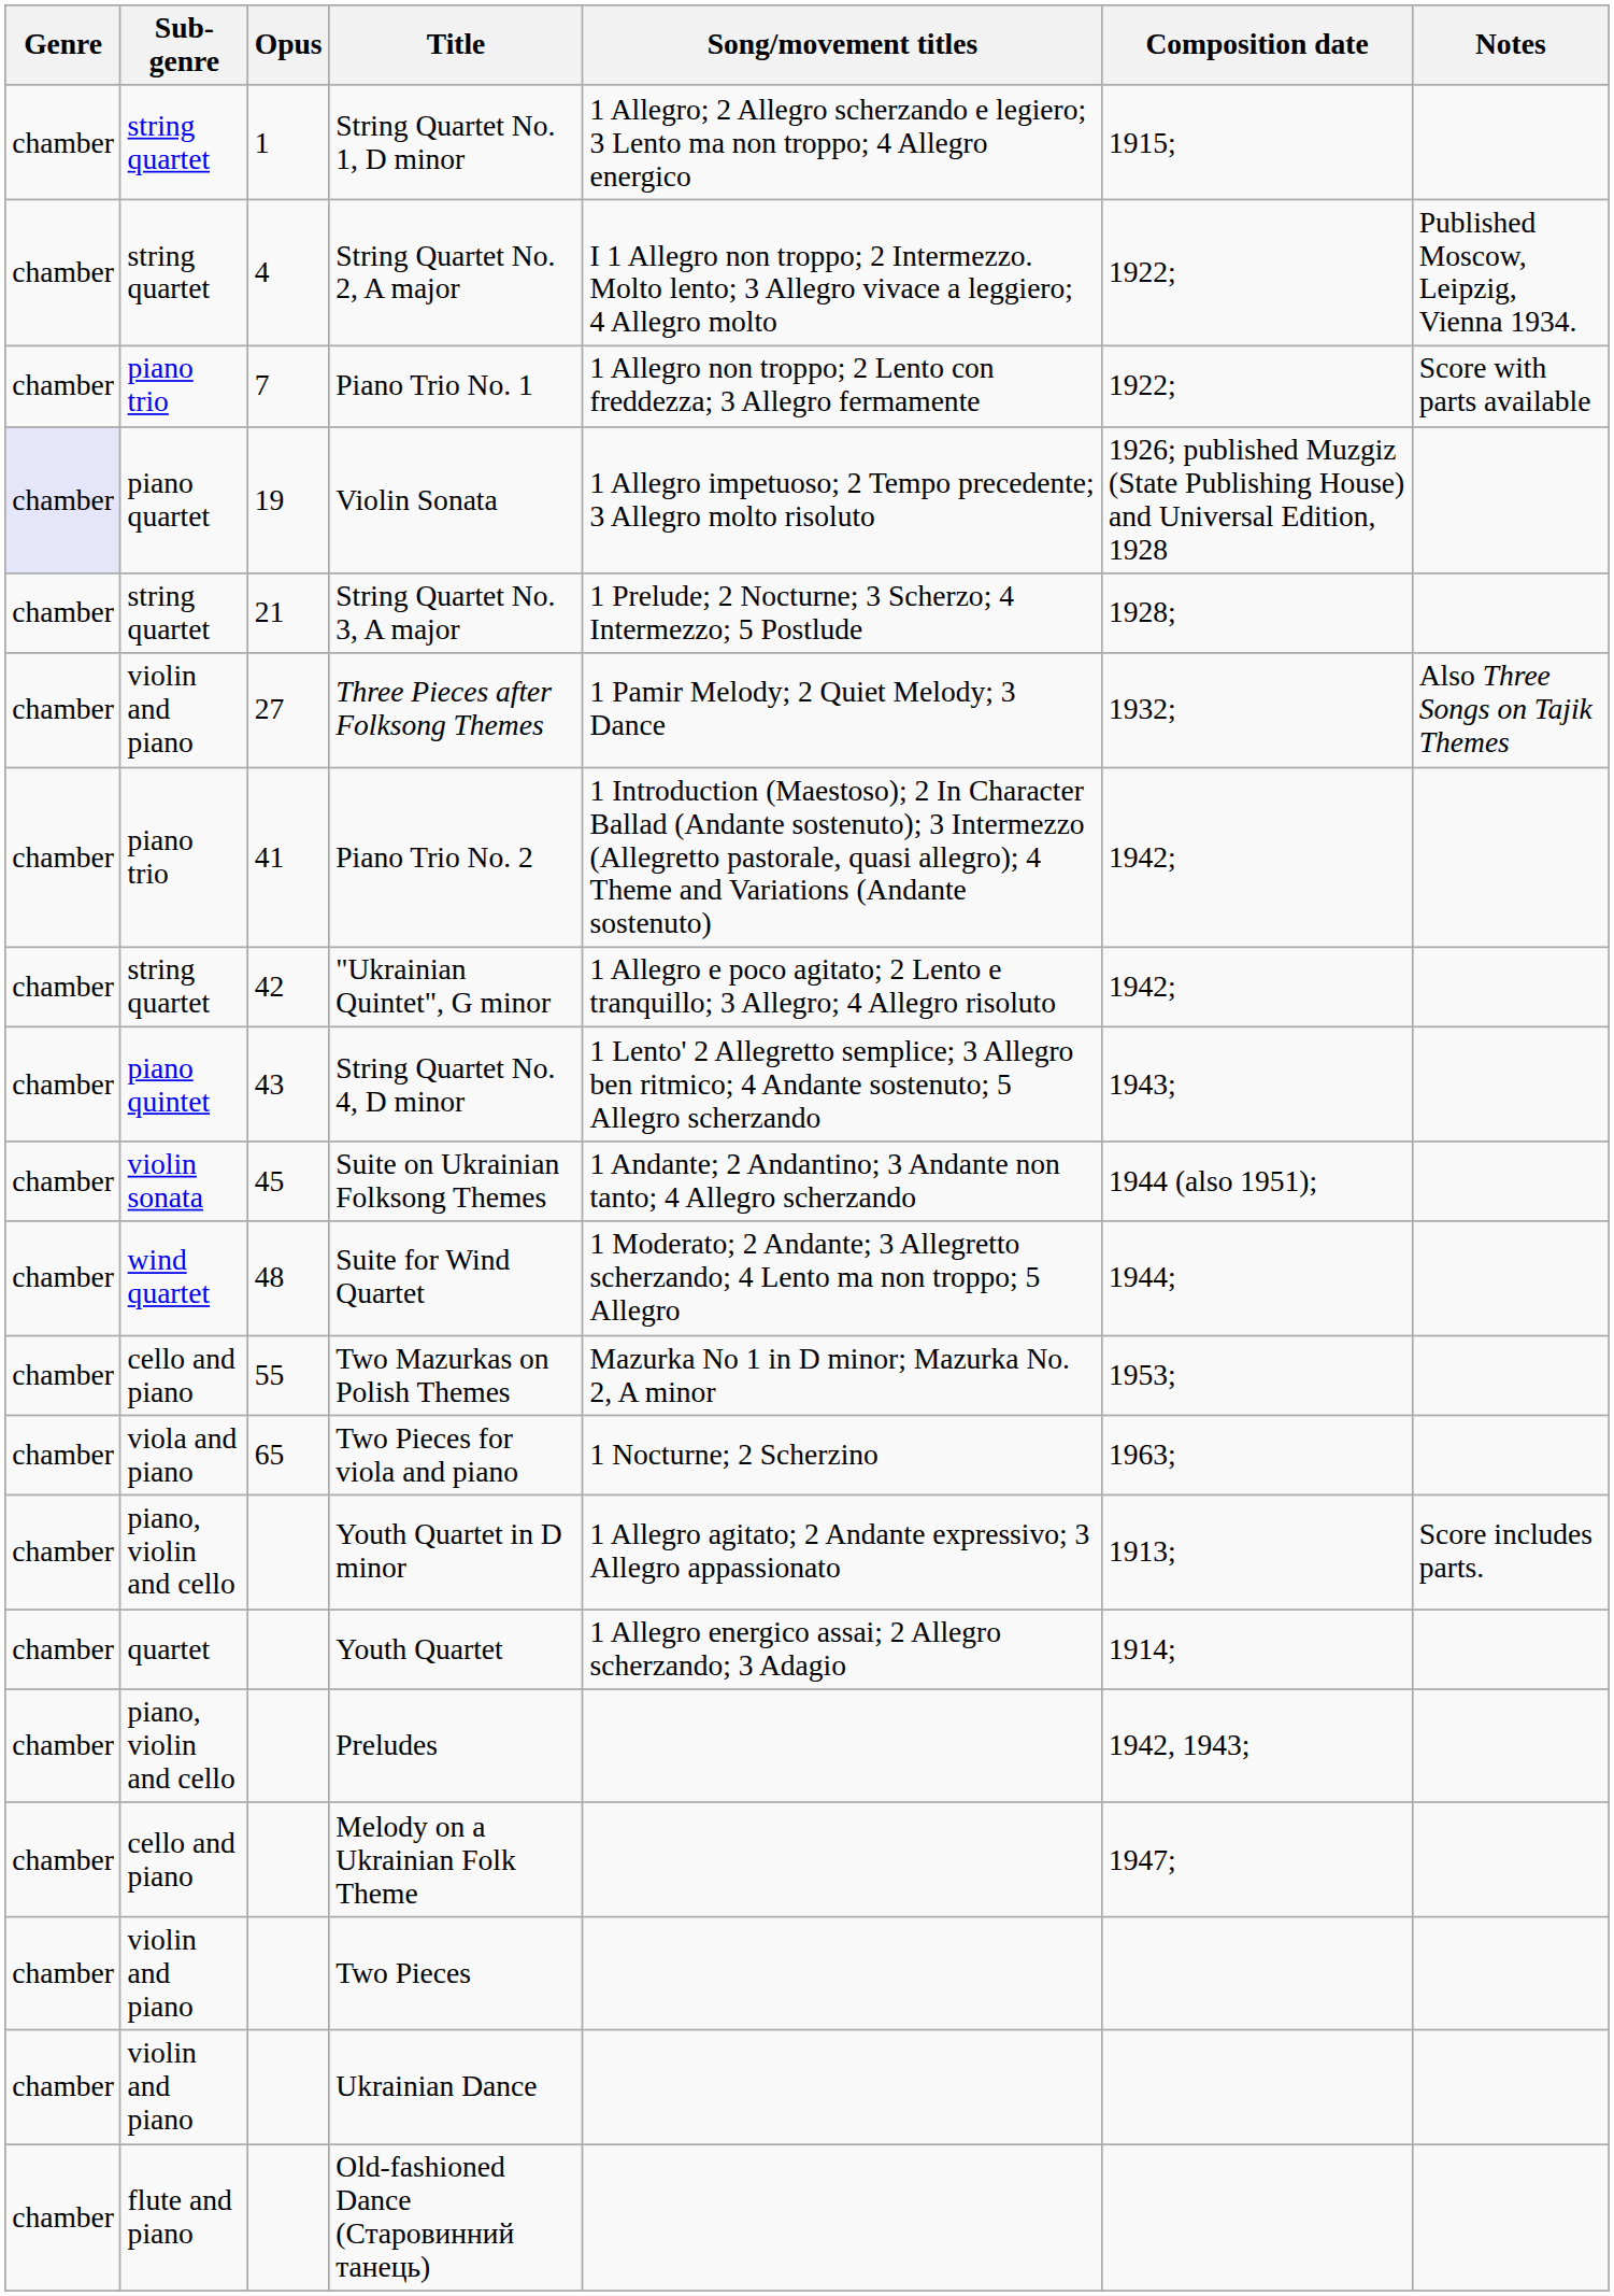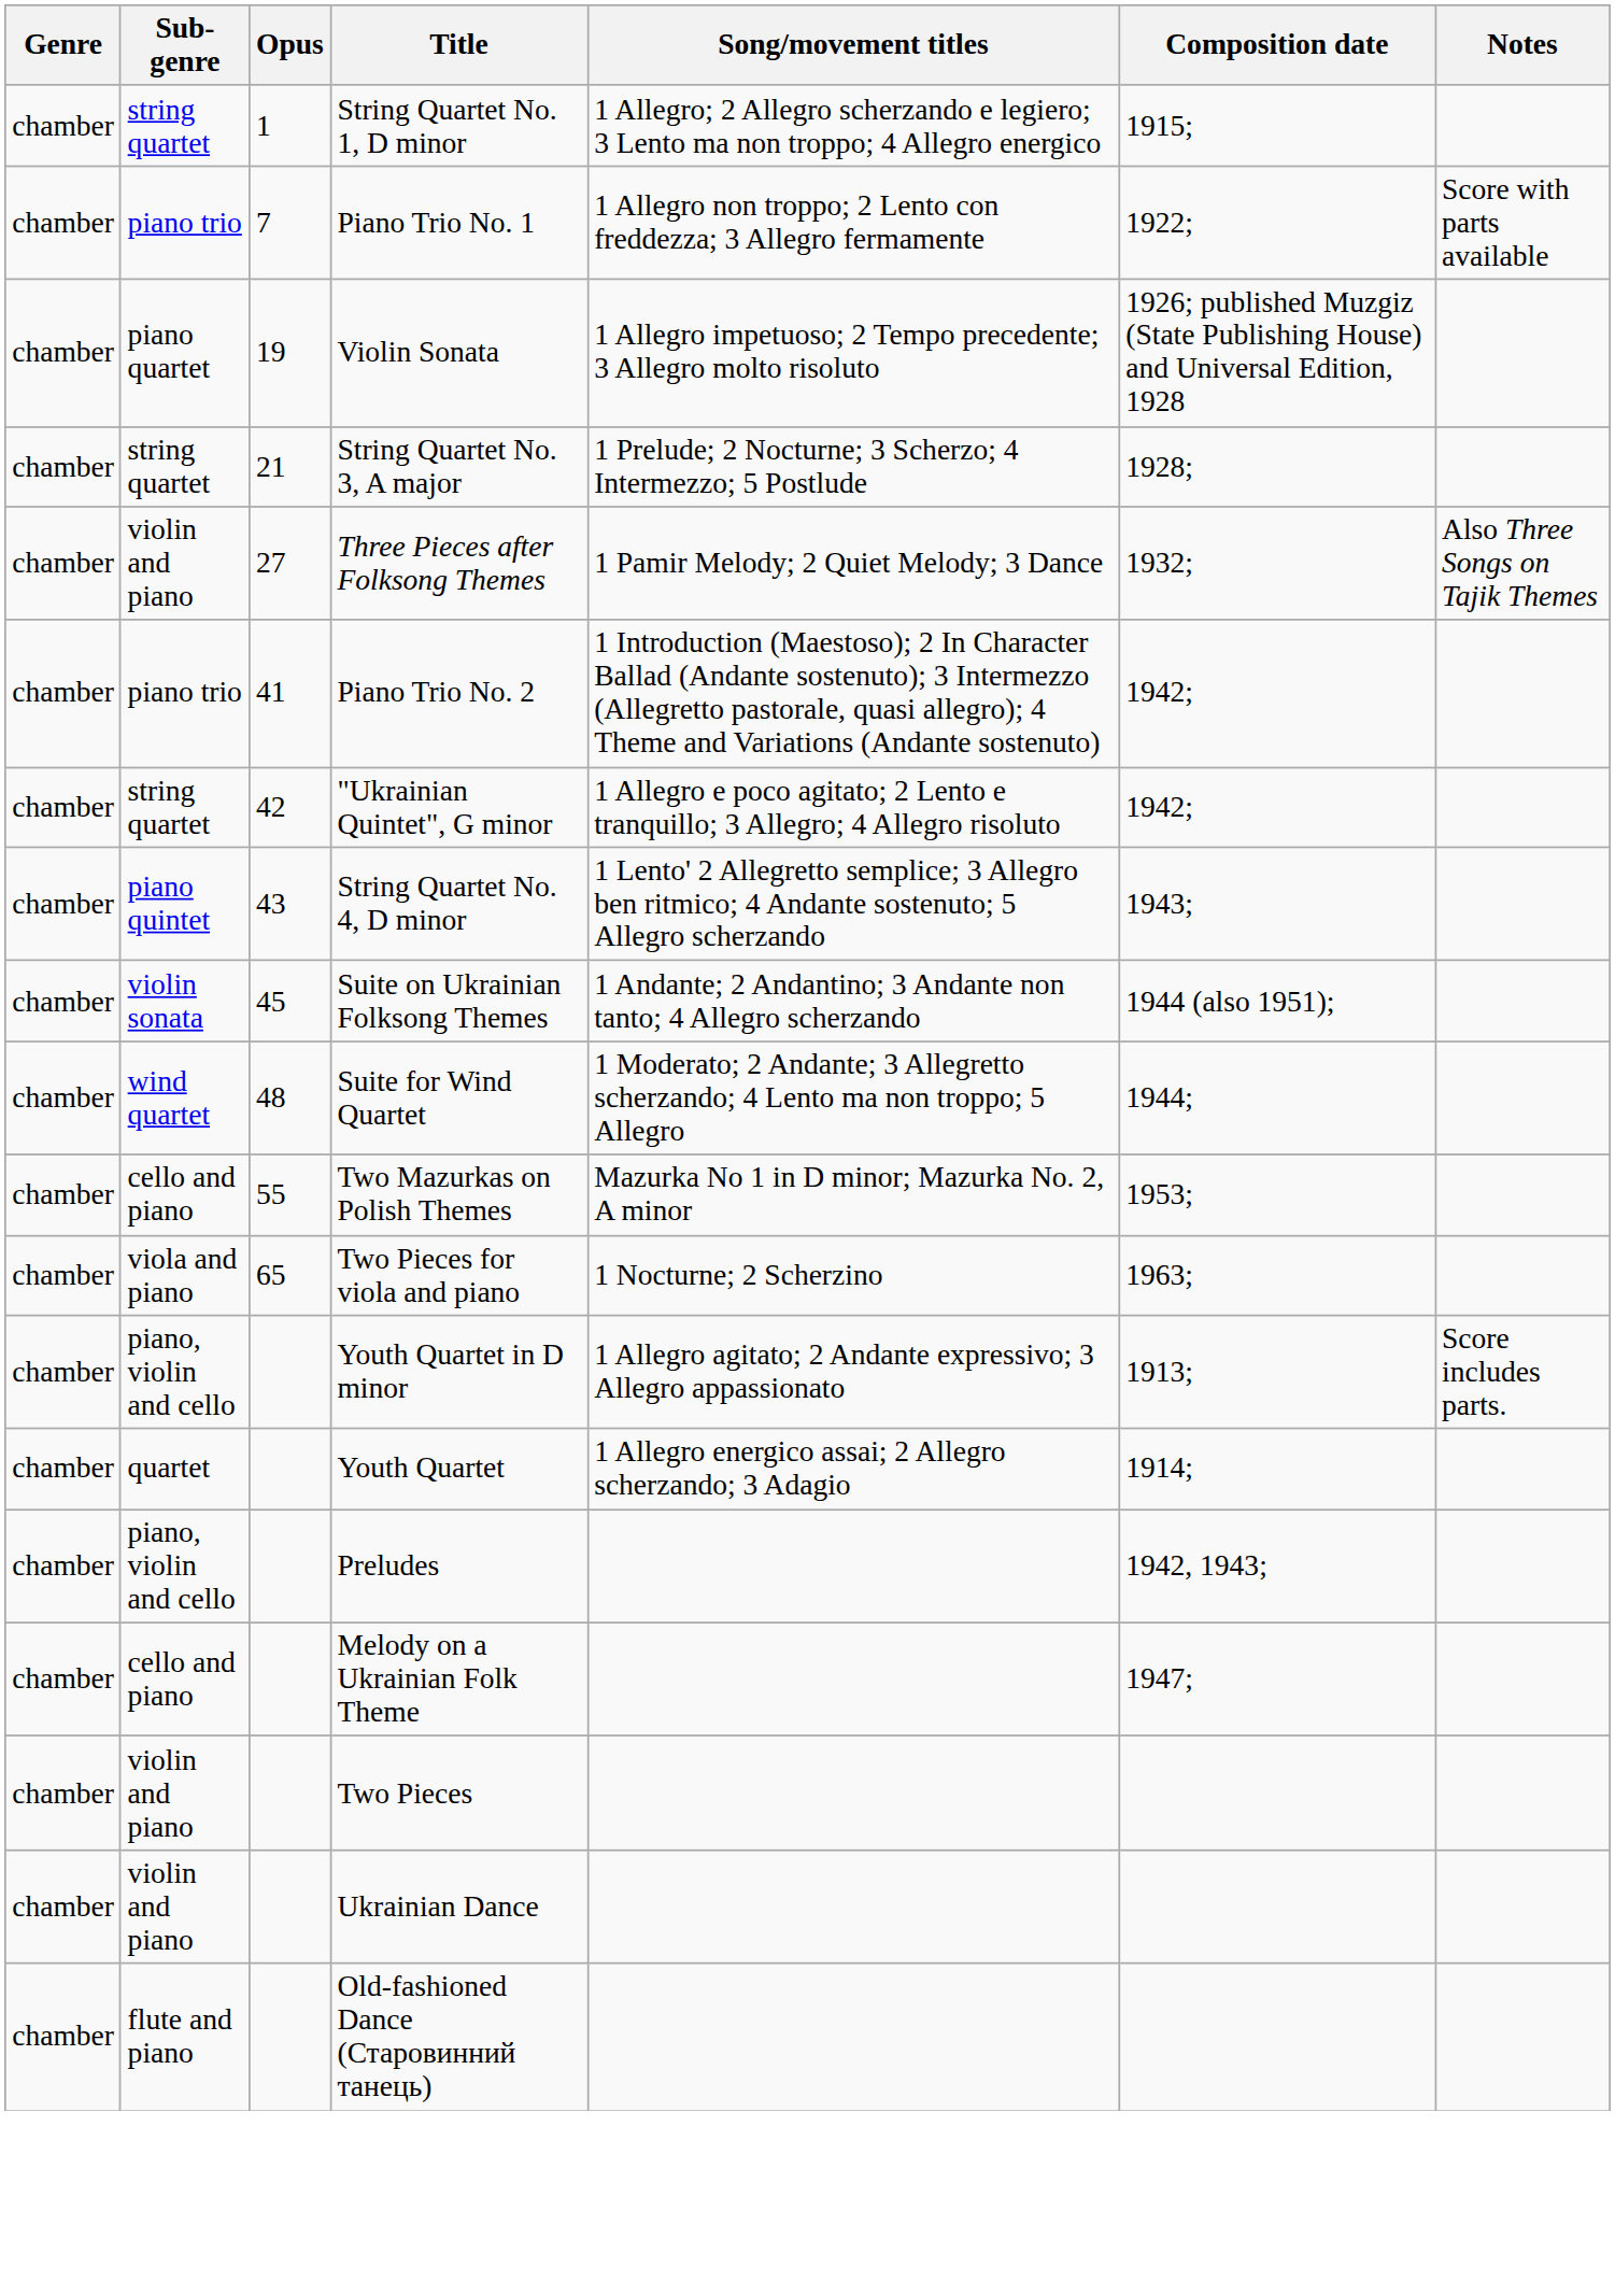- row: chamber | string quartet | 4 | String Quartet No. 2, A major | I 1 Allegro non troppo; 2 Intermezzo. Molto lento; 3 Allegro vivace a leggiero; 4 Allegro molto | 1922; | Published Moscow, Leipzig, Vienna 1934.
Violin Sonata | Genre: lavender background -> no background
